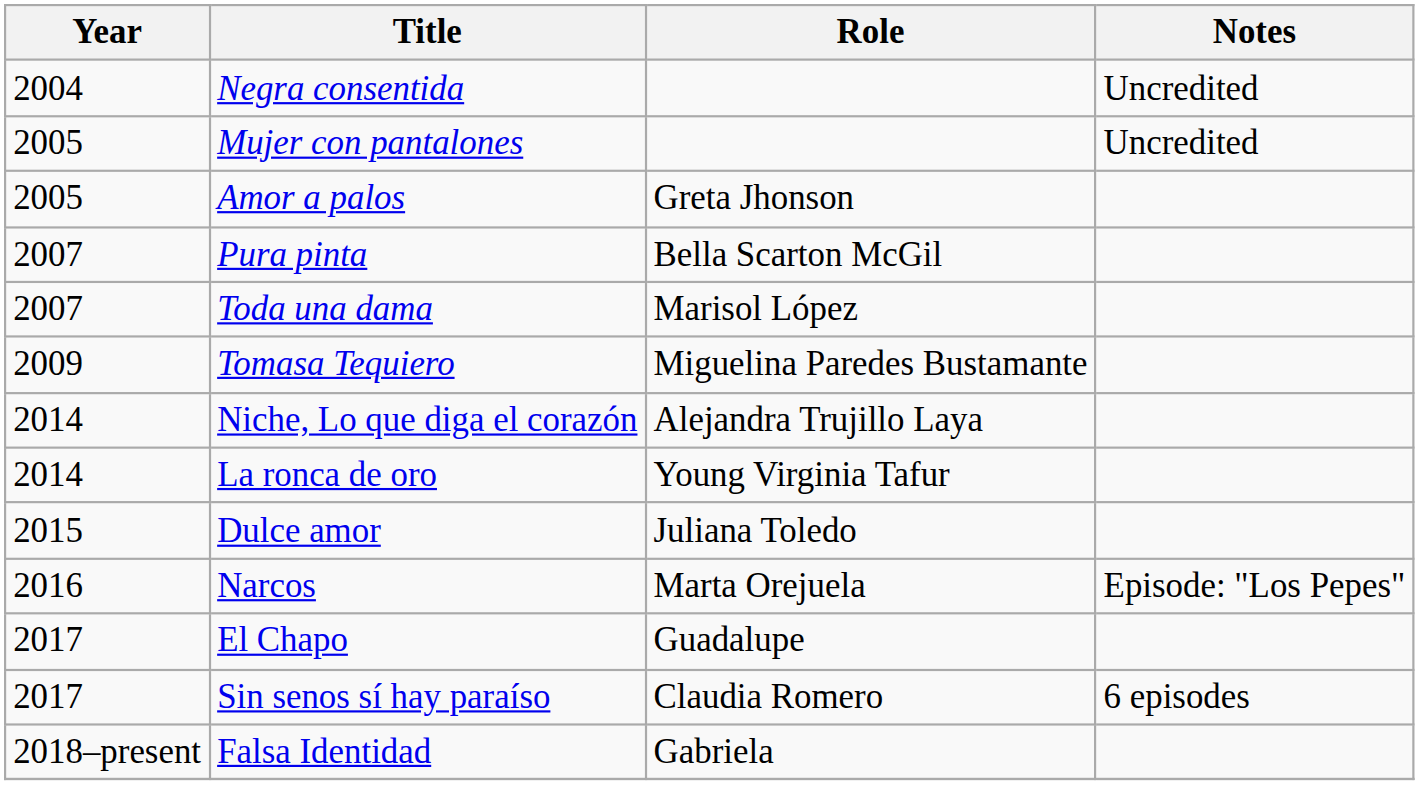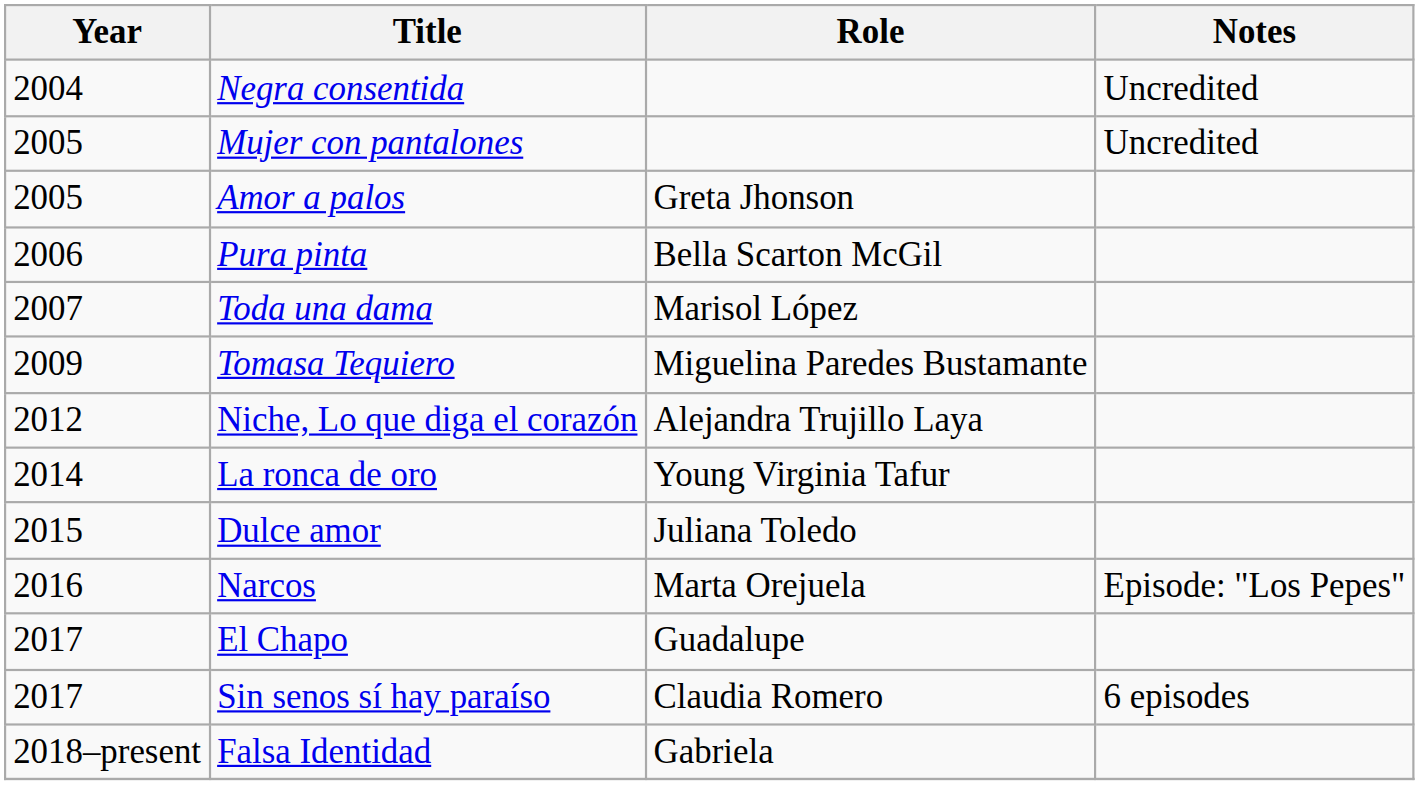Pura pinta | Year: 2007 -> 2006
Niche, Lo que diga el corazón | Year: 2014 -> 2012
